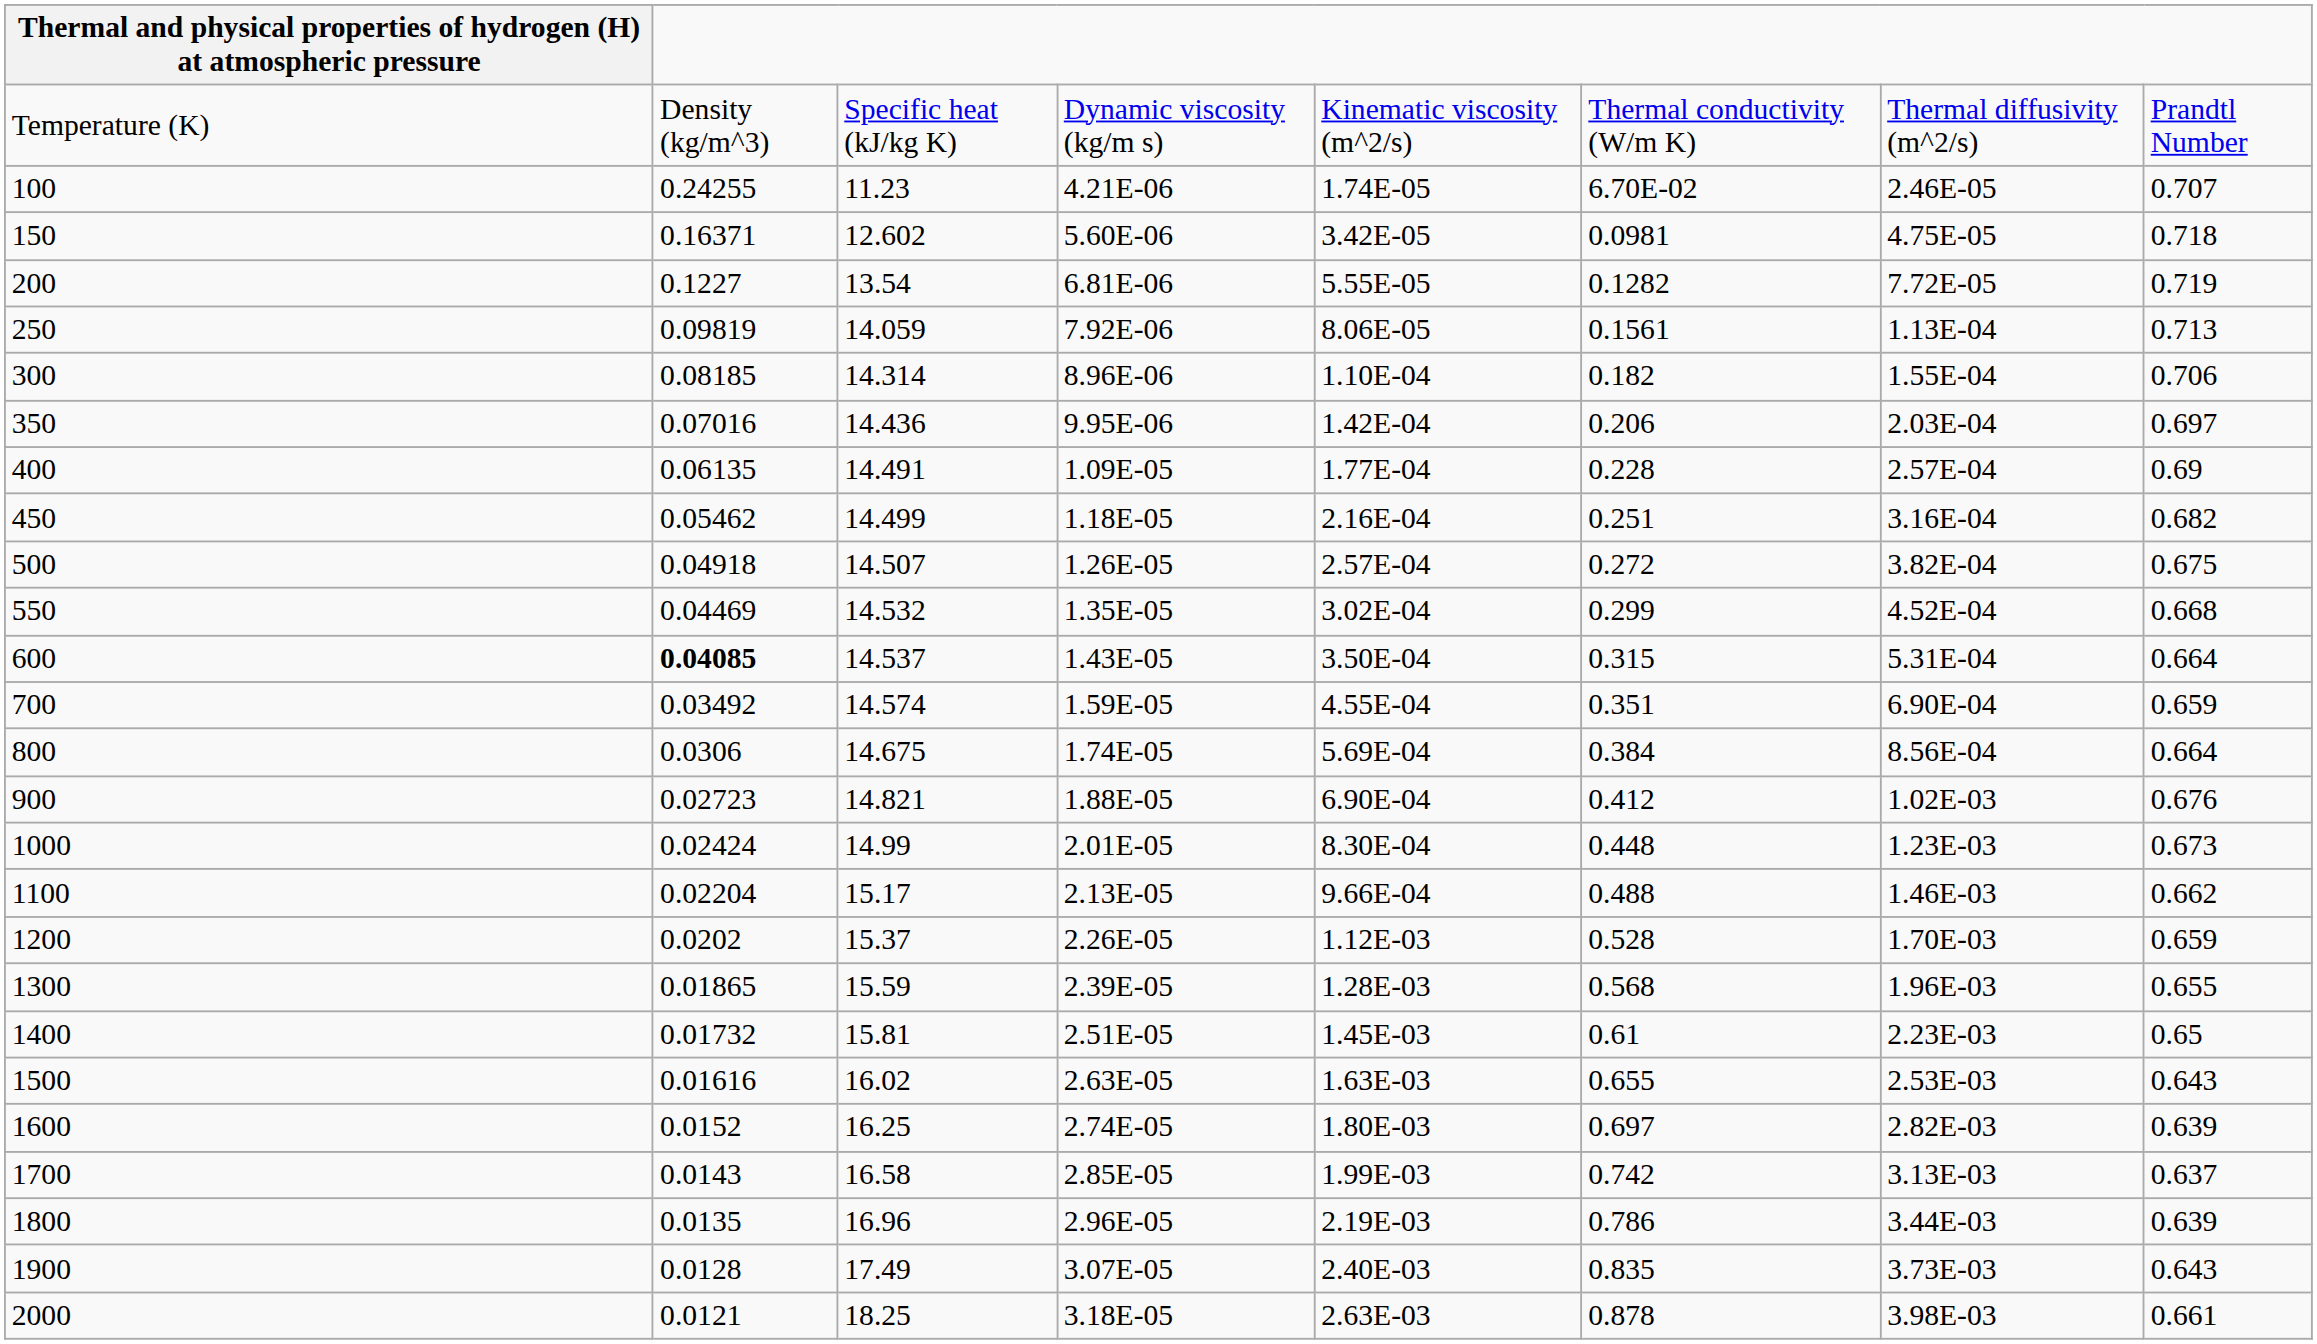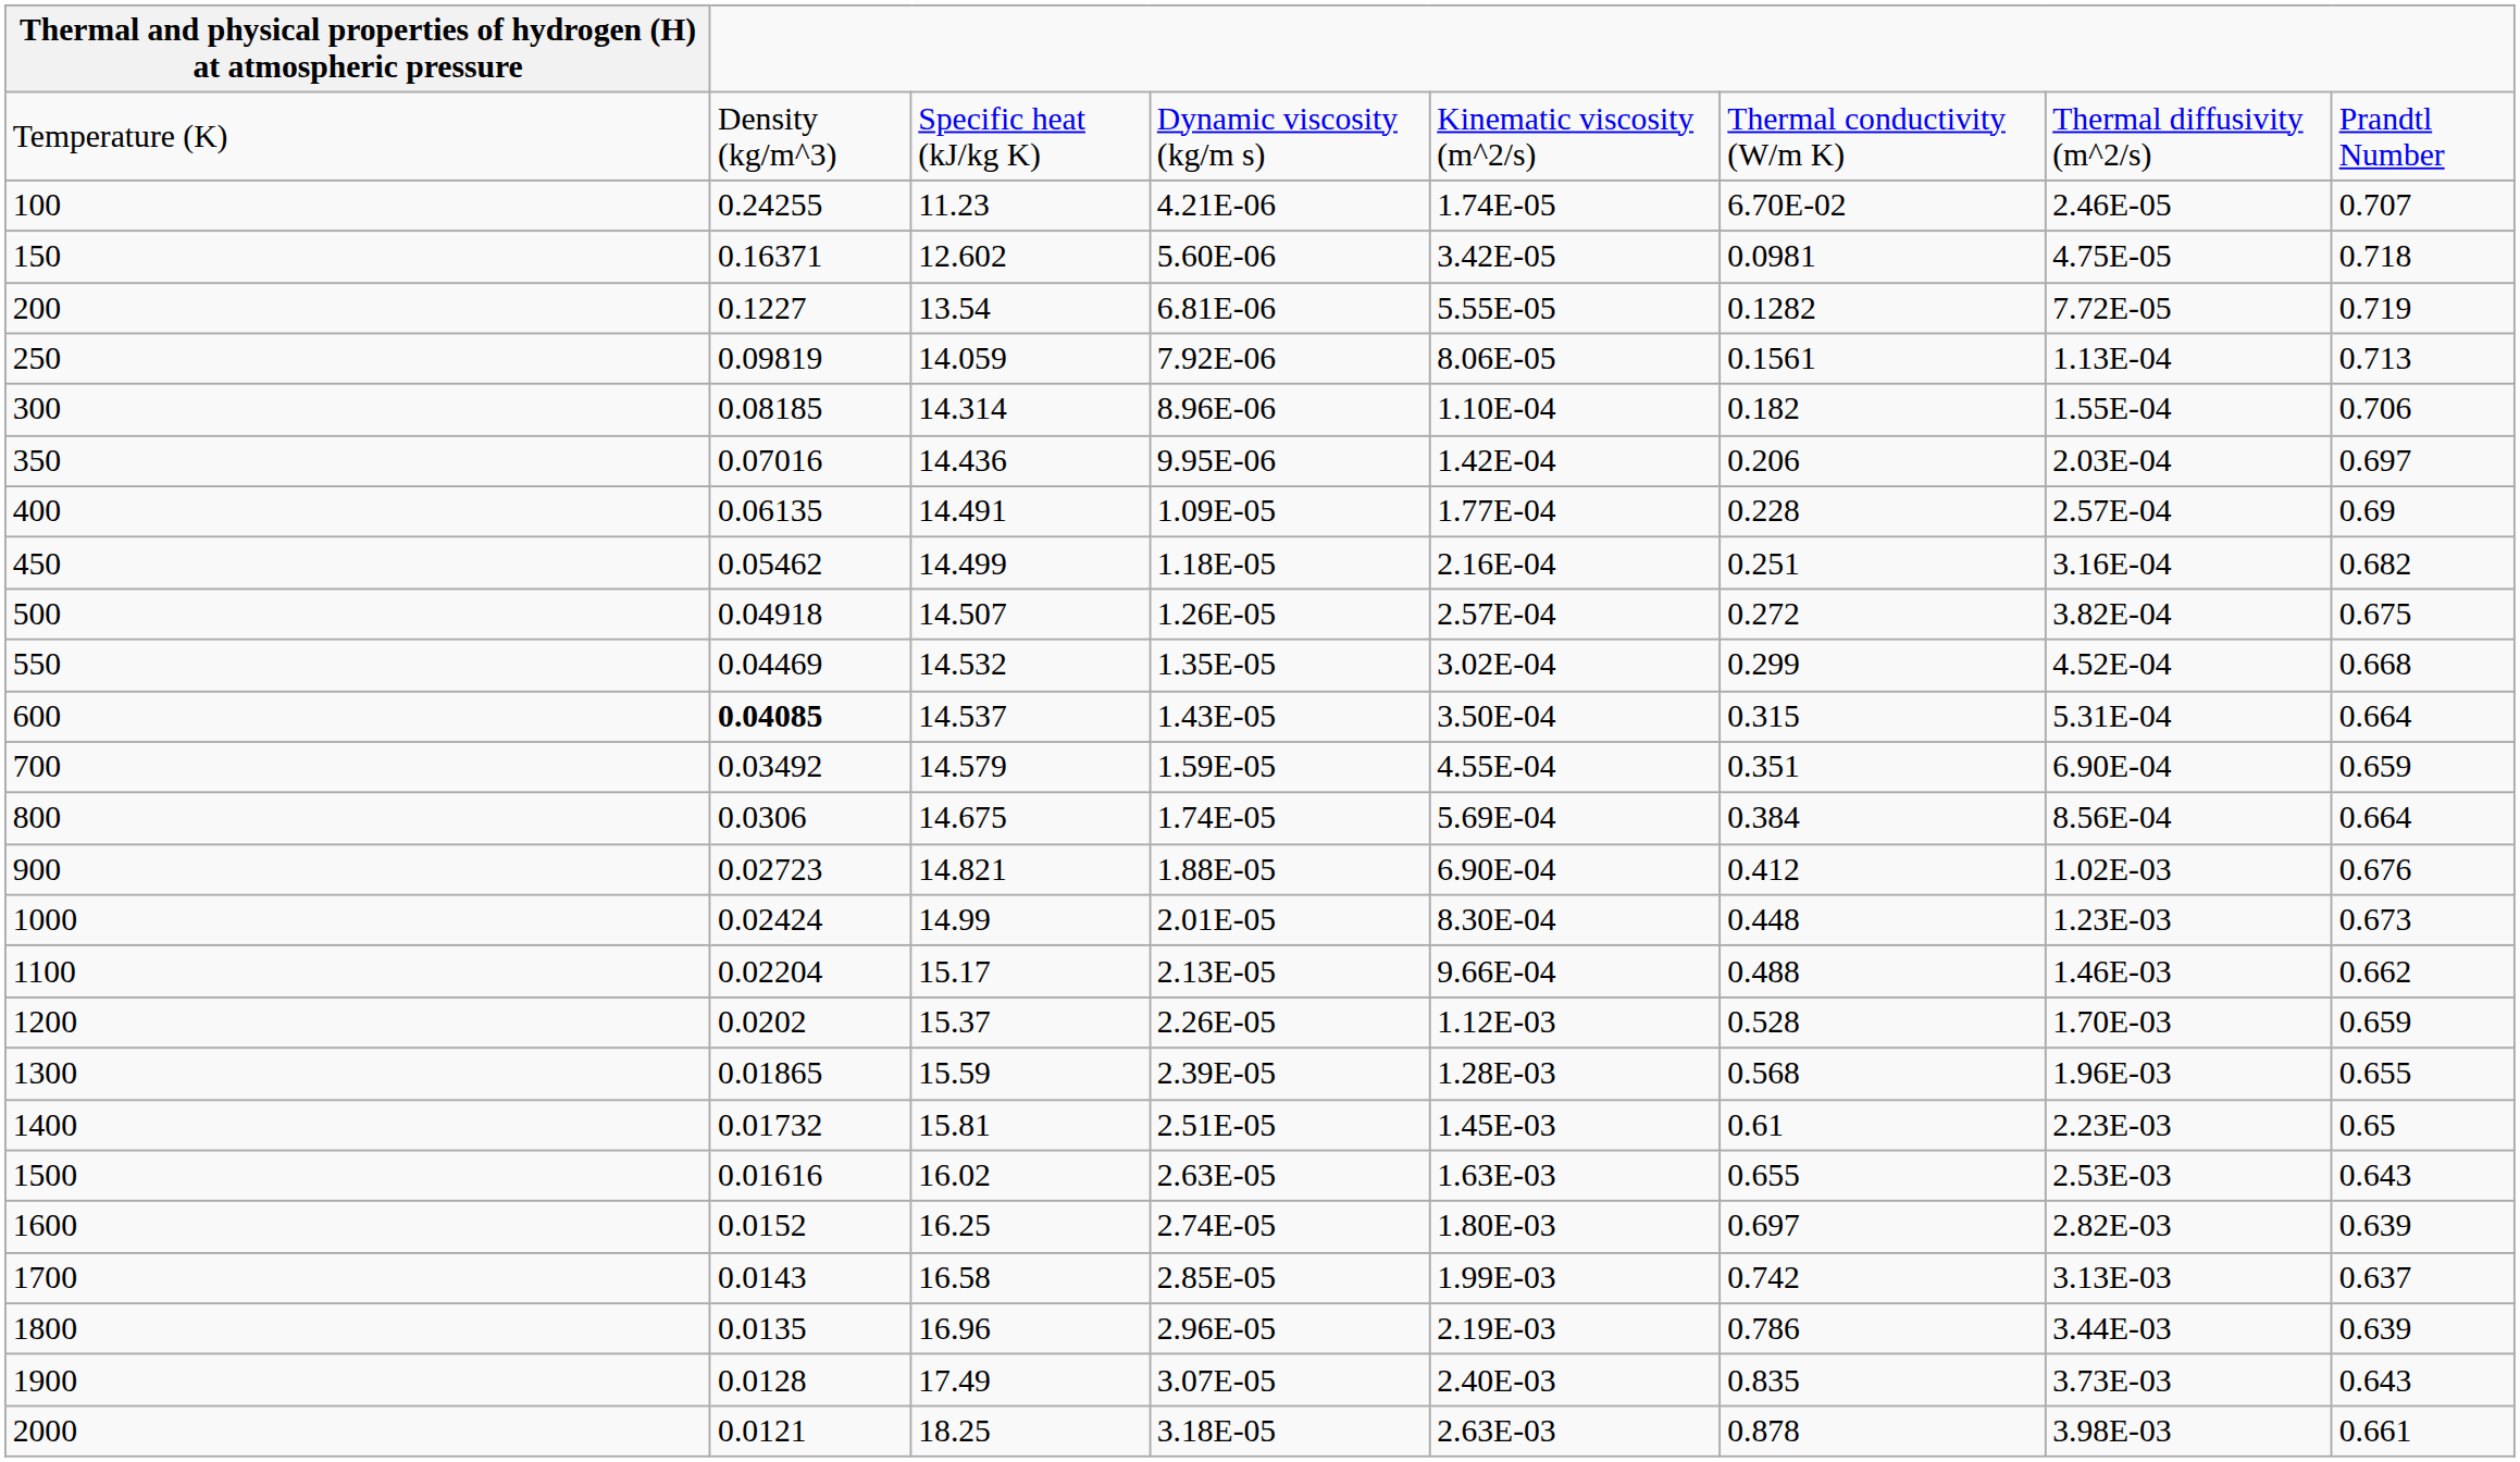700 | column 3: 14.574 -> 14.579
